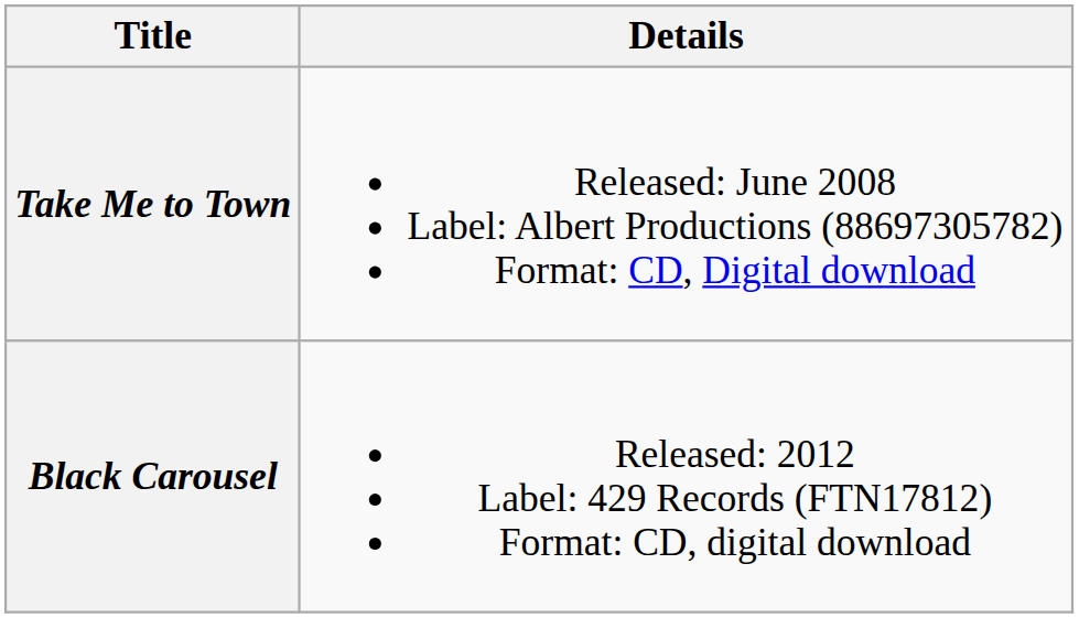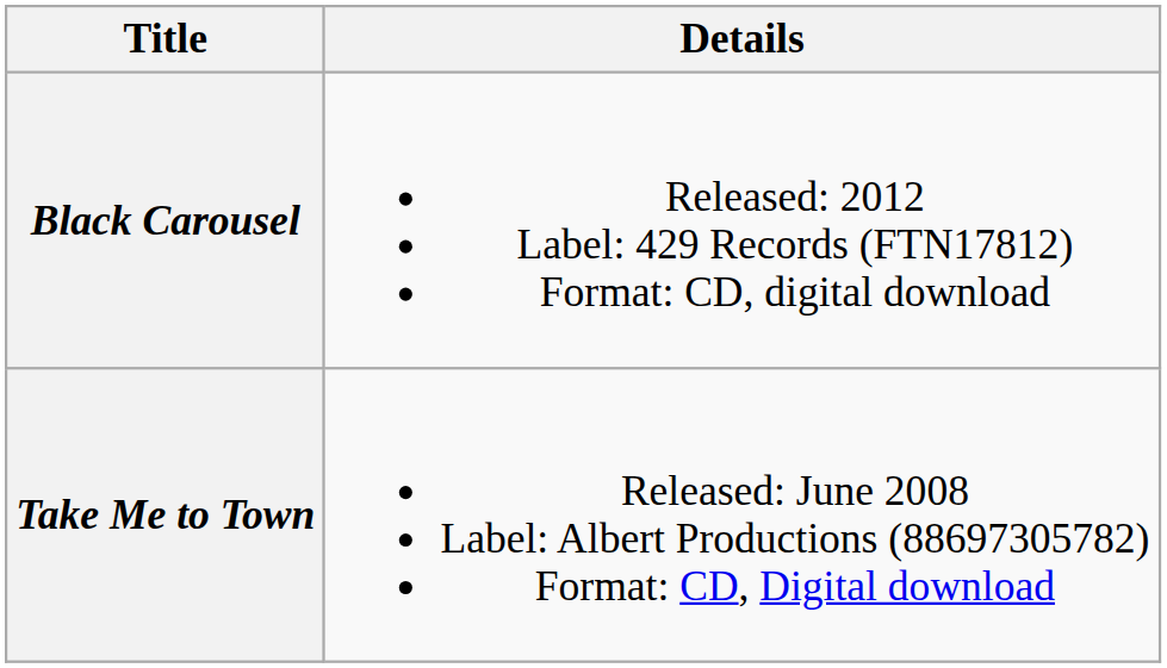rows swapped: Take Me to Town <-> Black Carousel
